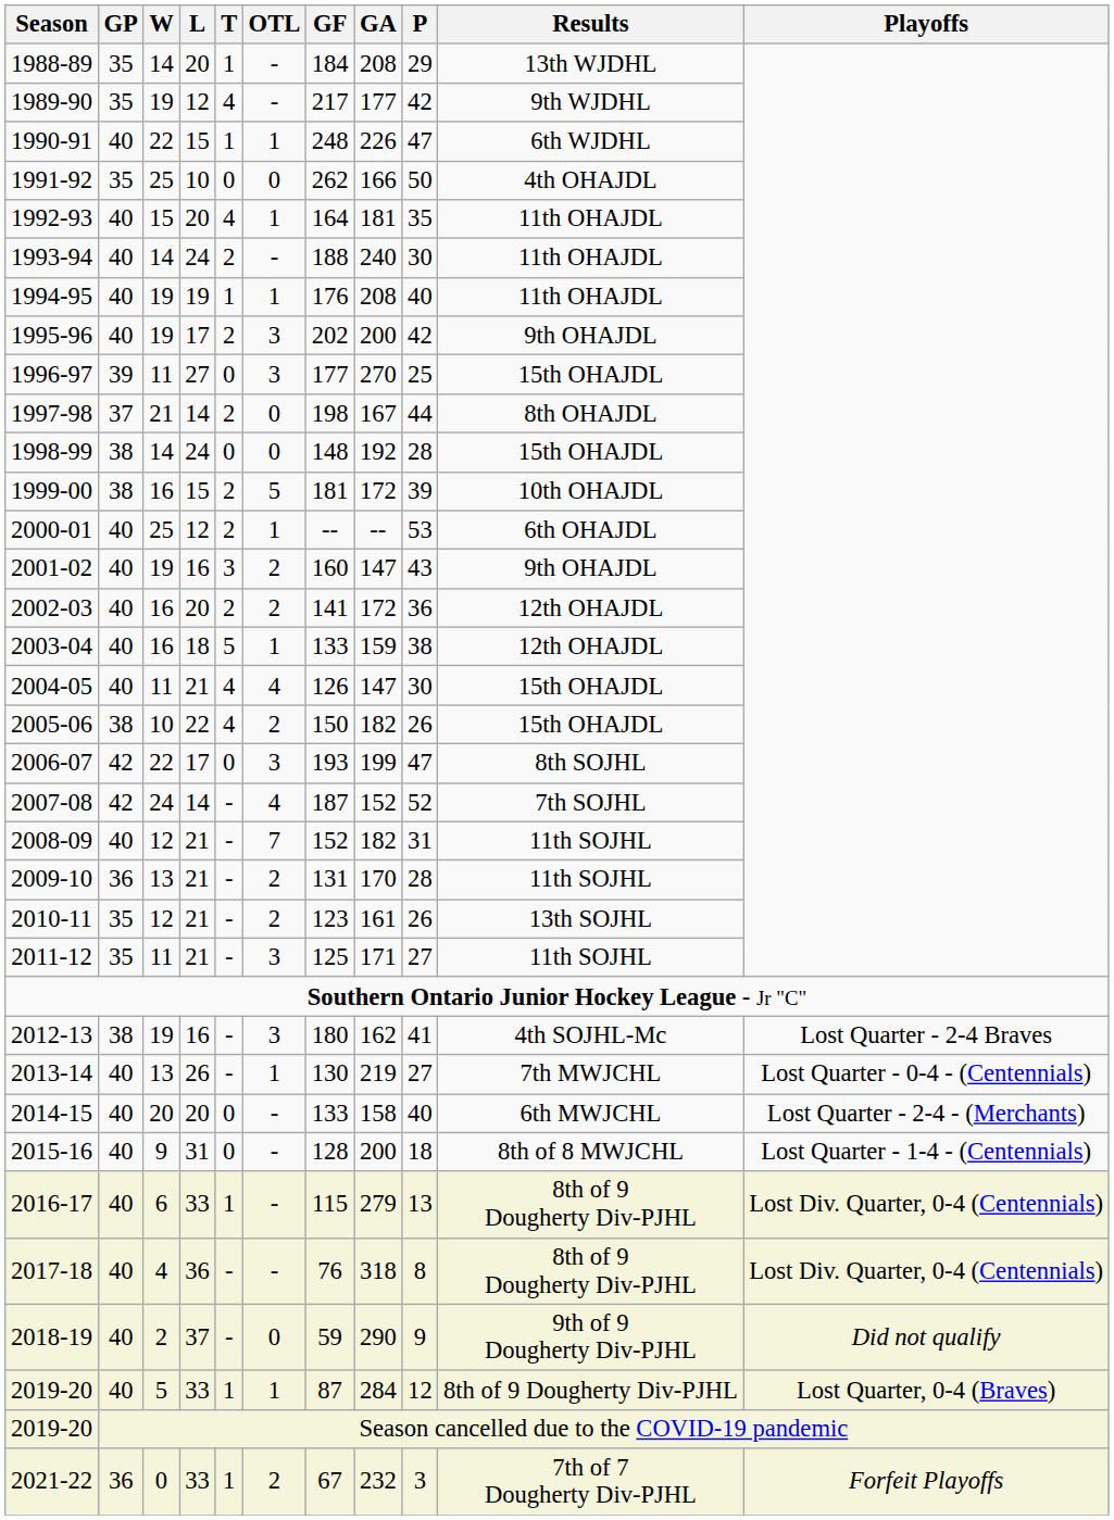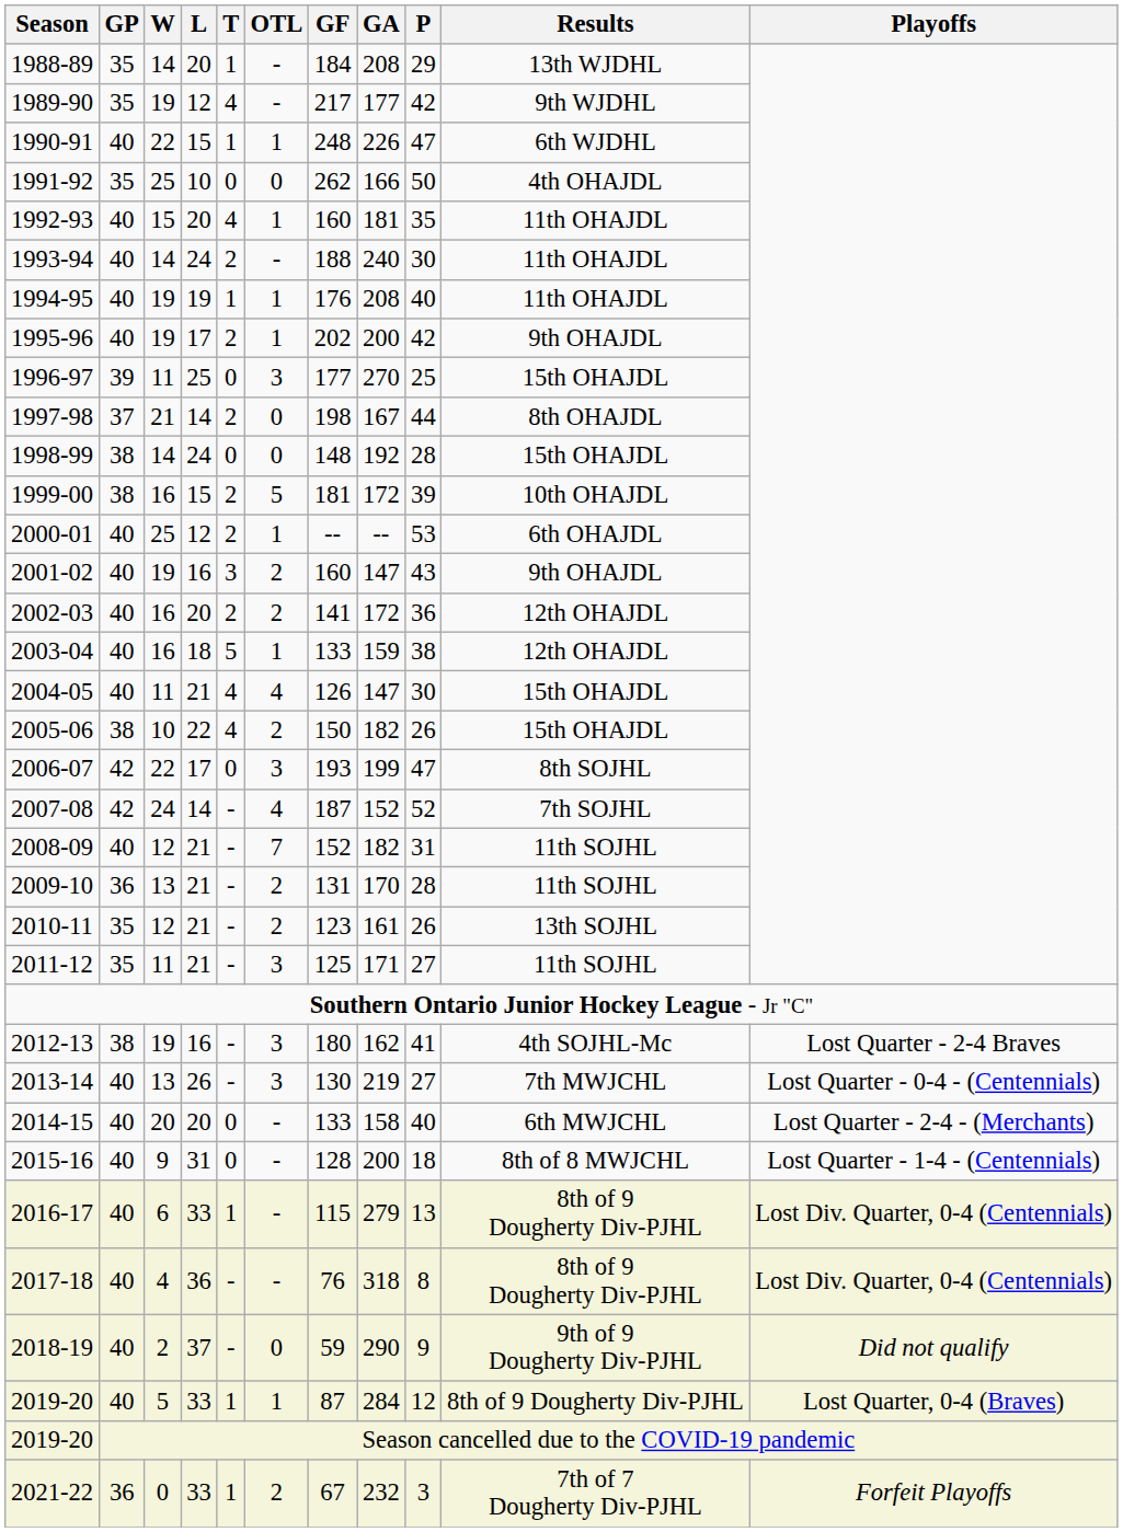1992-93 | GF: 164 -> 160
1995-96 | OTL: 3 -> 1
1996-97 | L: 27 -> 25
2013-14 | OTL: 1 -> 3
